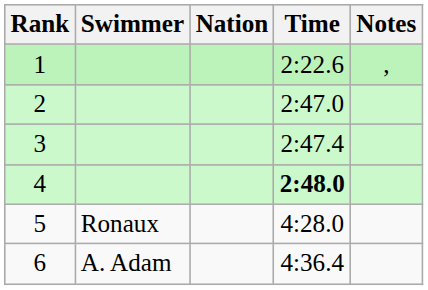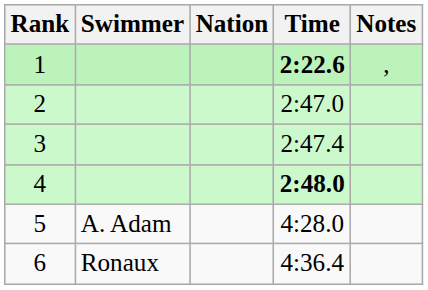1 | Time: normal -> bold
5 | Swimmer: Ronaux -> A. Adam
6 | Swimmer: A. Adam -> Ronaux
